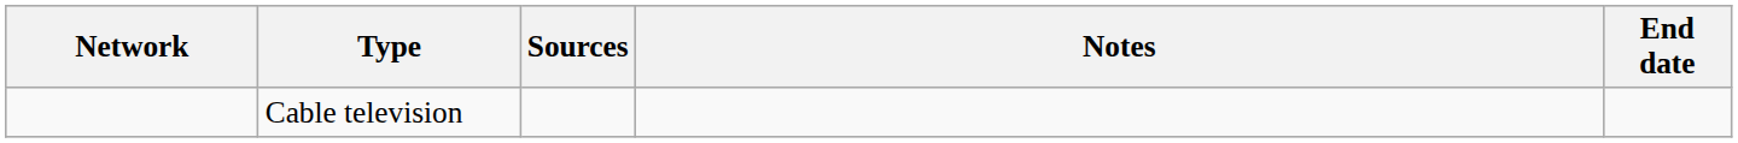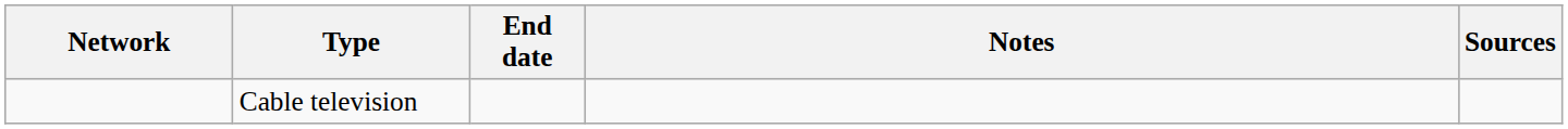columns swapped: End date <-> Sources
